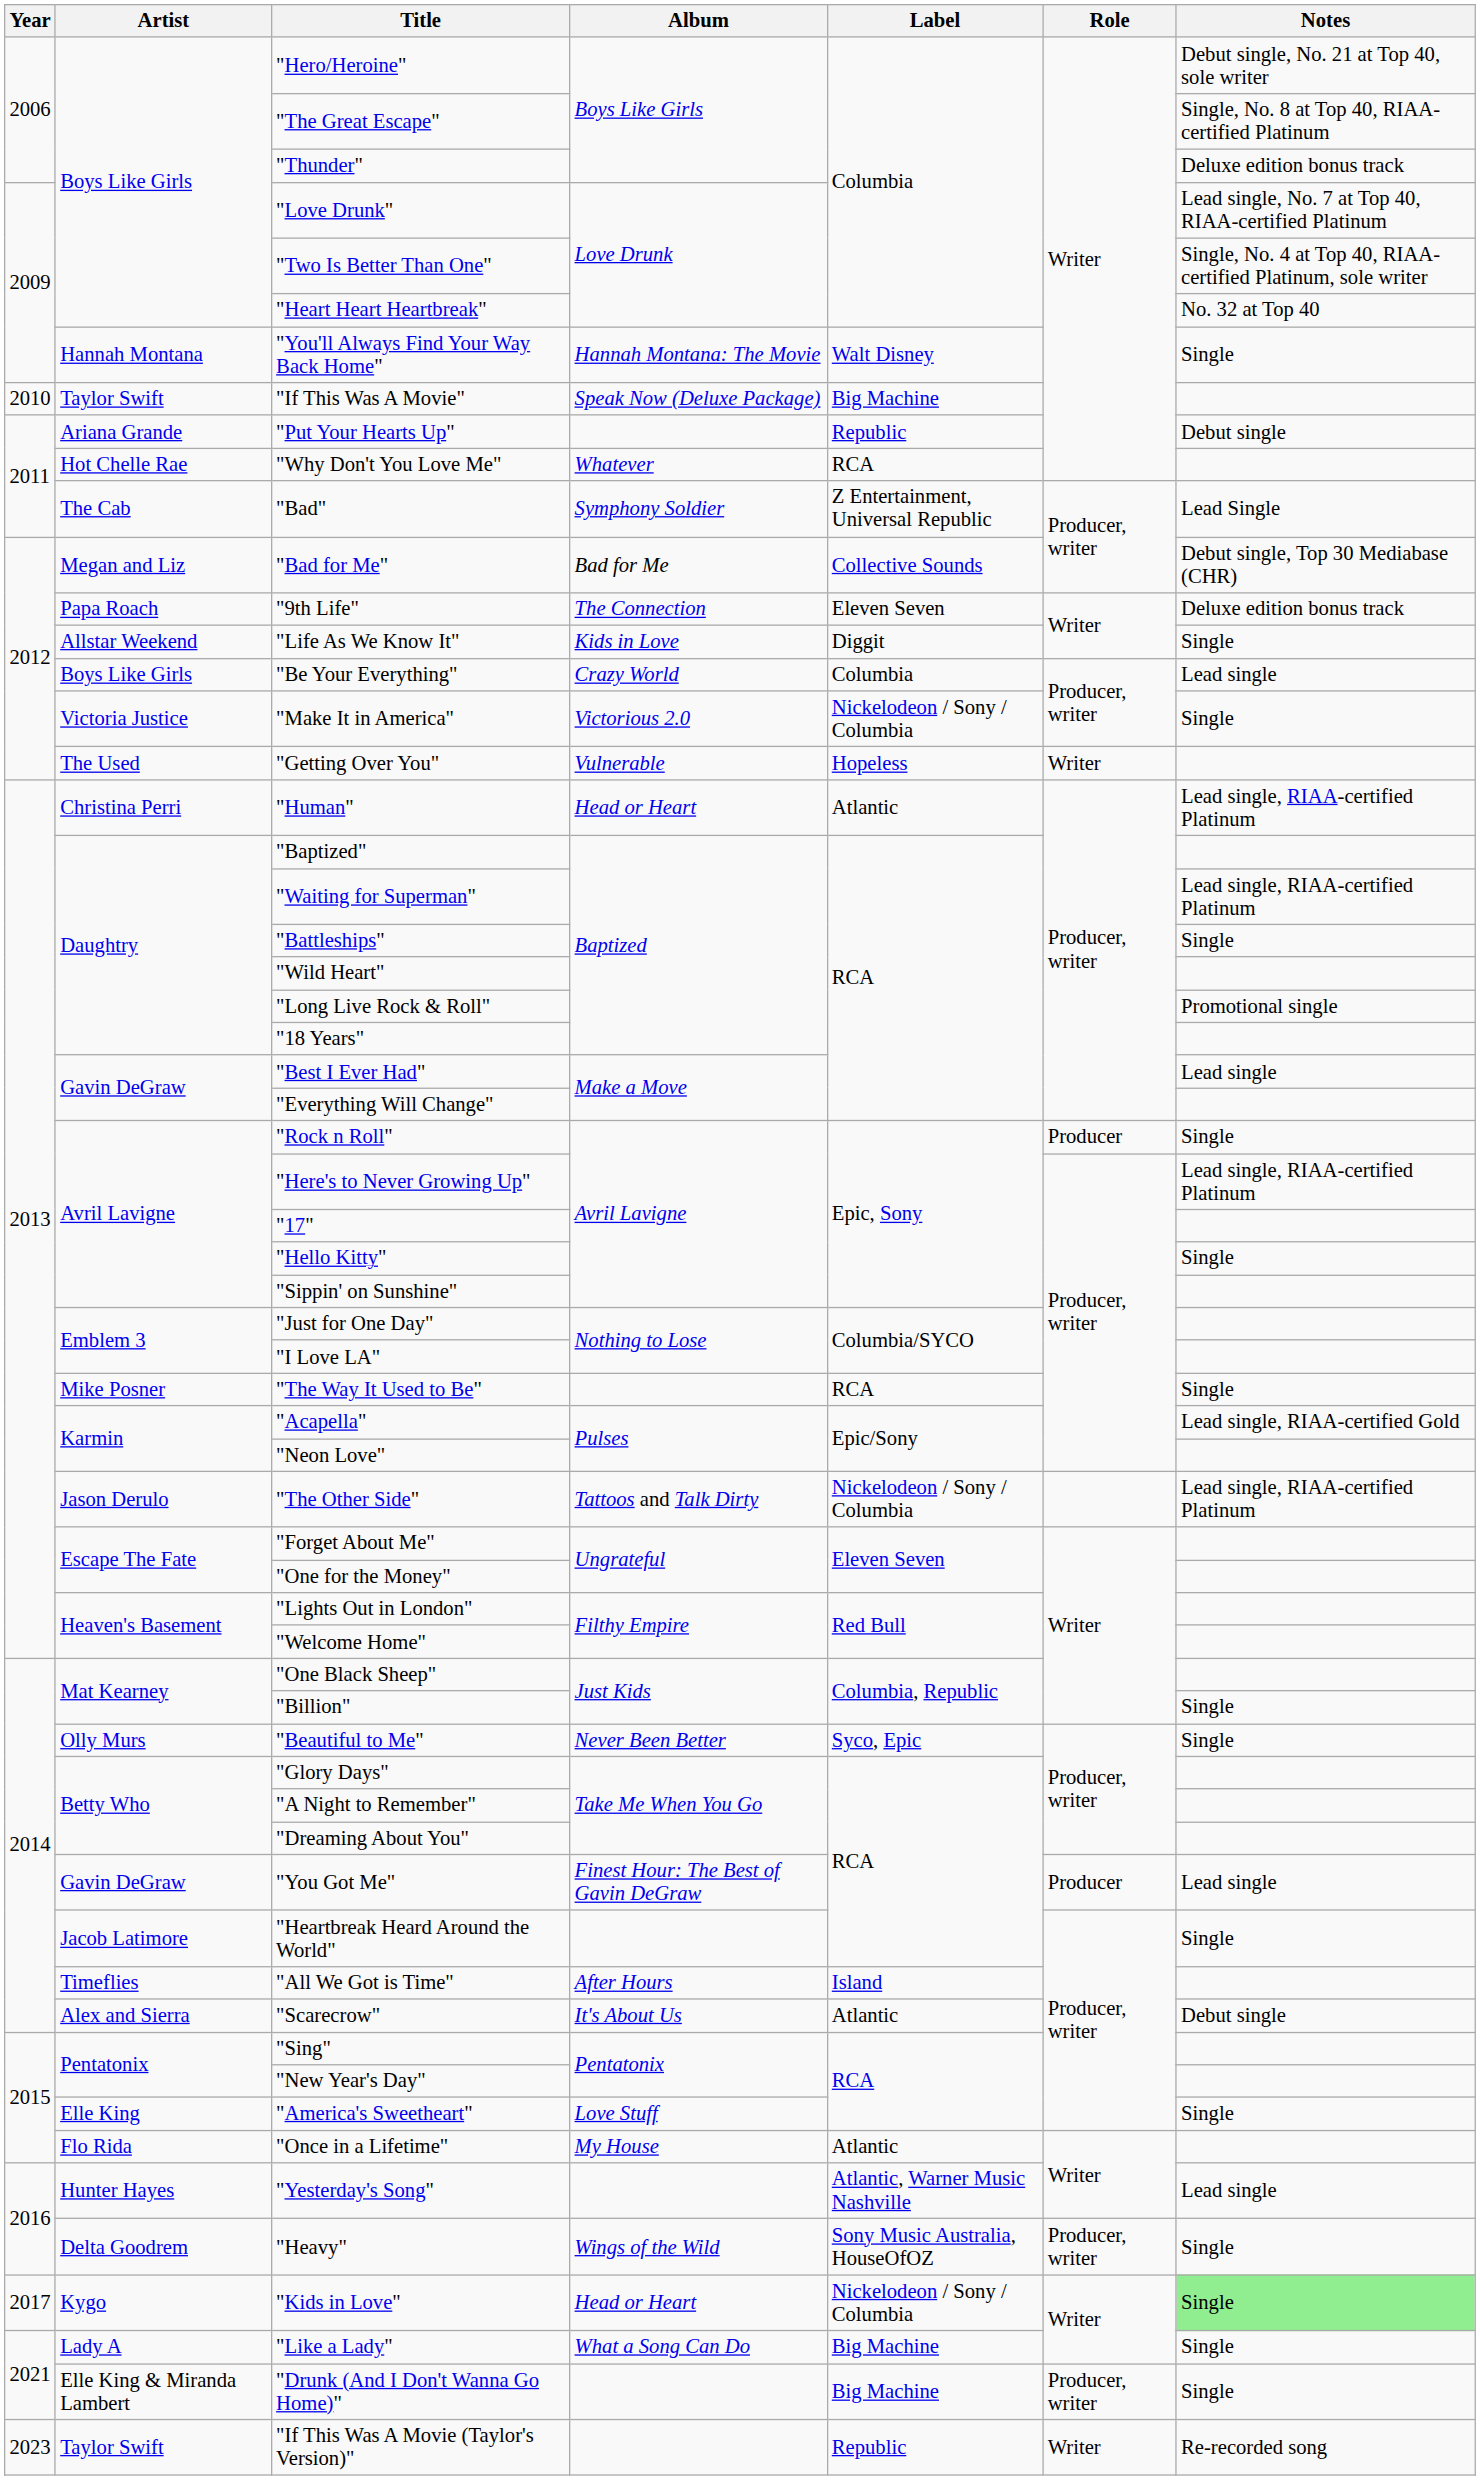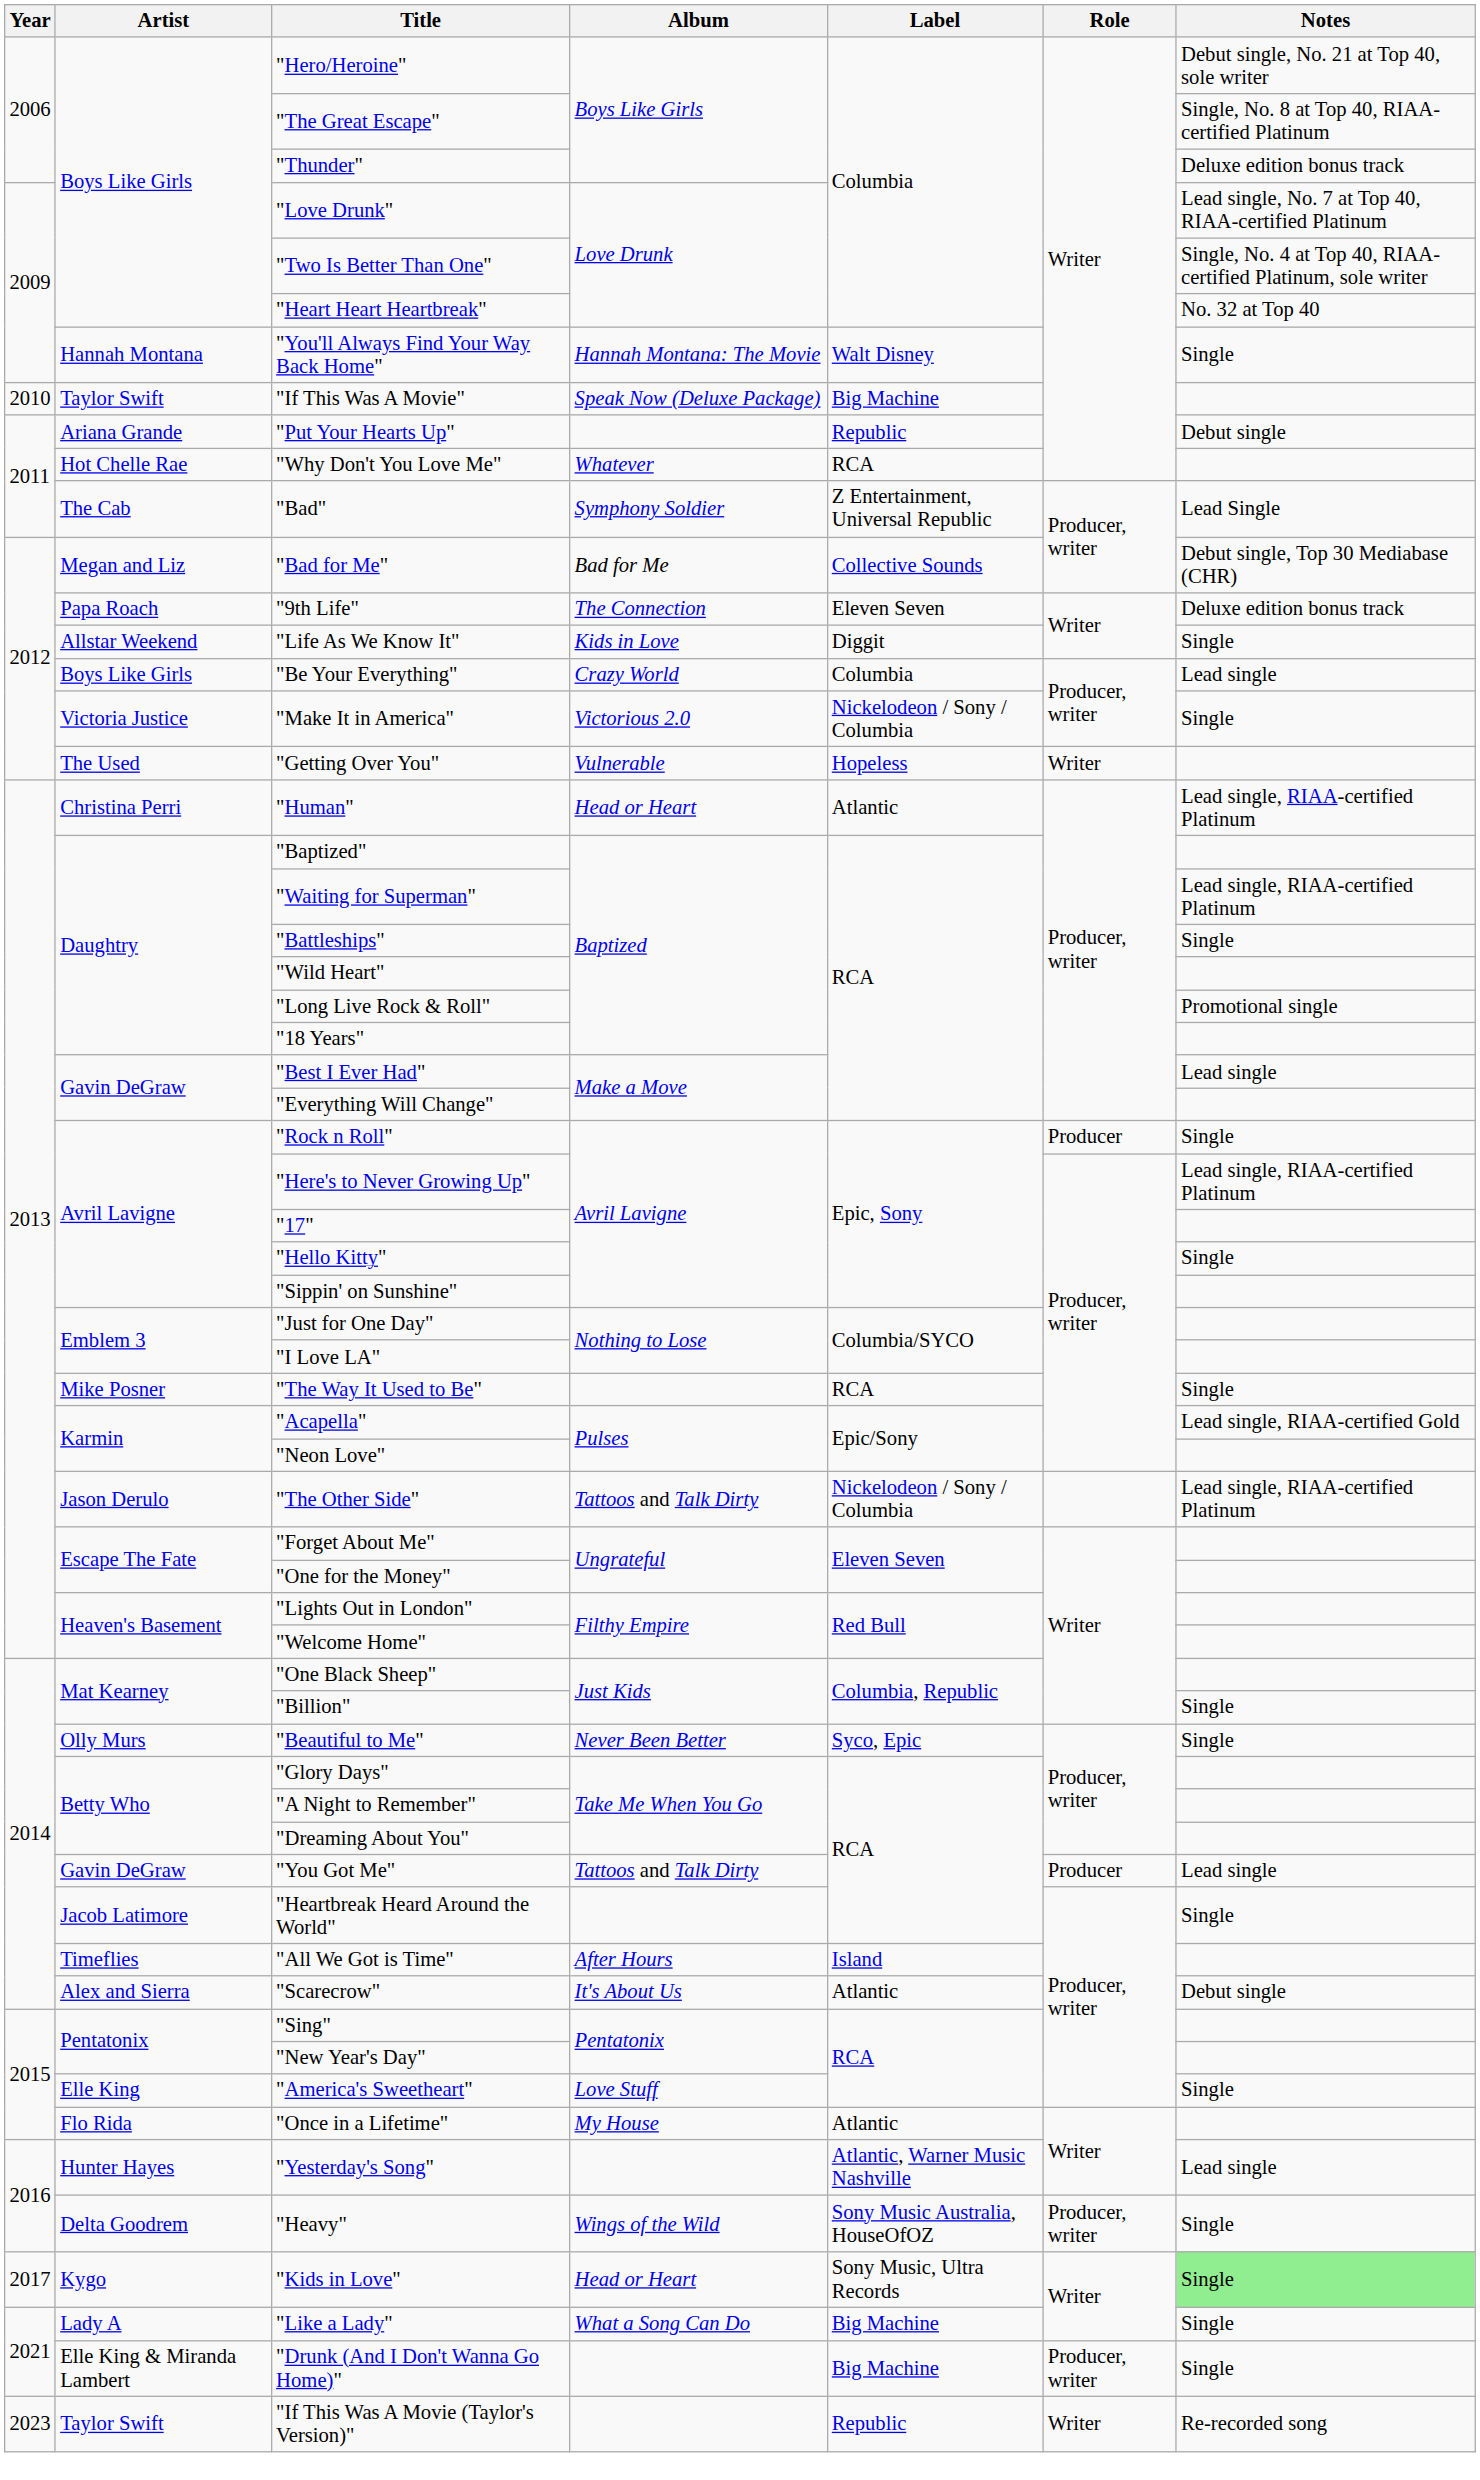"You Got Me" | Album: Finest Hour: The Best of Gavin DeGraw -> Tattoos and Talk Dirty
"Kids in Love" | Label: Nickelodeon / Sony / Columbia -> Sony Music, Ultra Records
